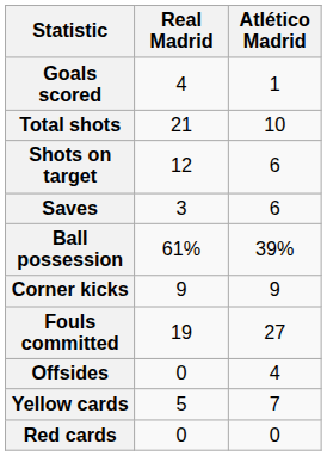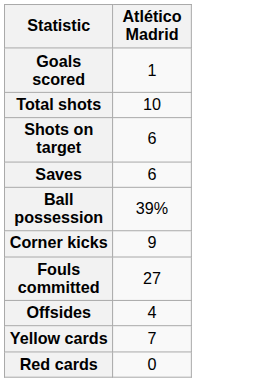- column: Real Madrid | 4 | 21 | 12 | 3 | 61% | 9 | 19 | 0 | 5 | 0
